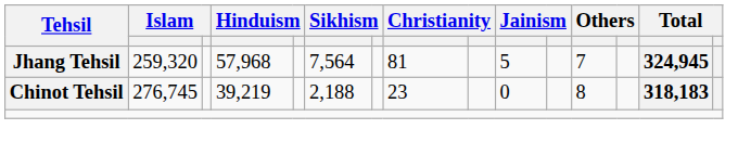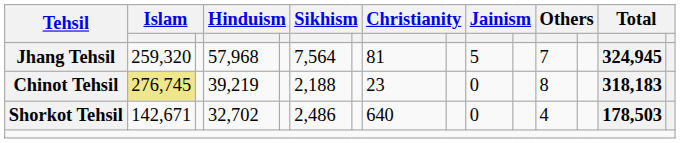Chinot Tehsil | column 2: no background -> khaki background
+ row: Shorkot Tehsil | 142,671 | 32,702 | 2,486 | 640 | 0 | 4 | 178,503
